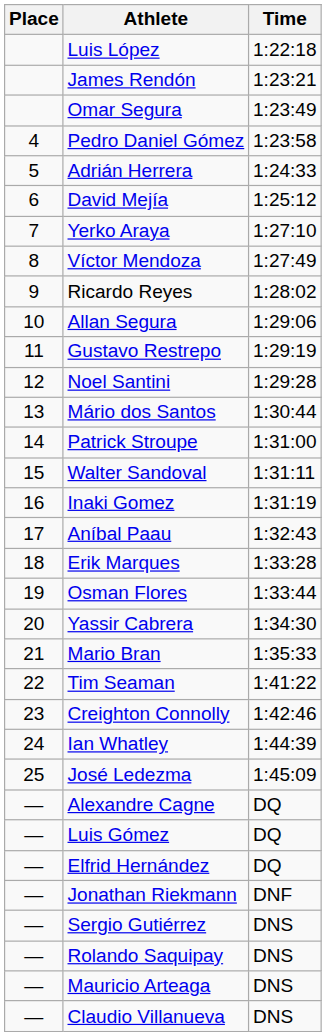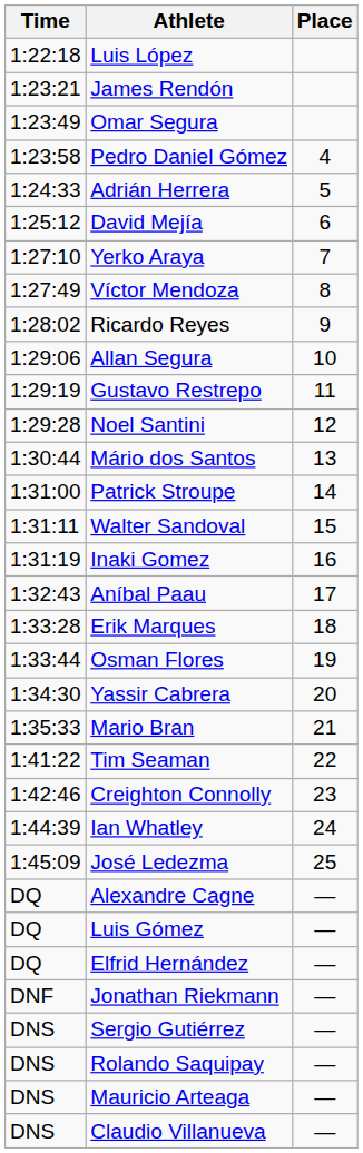columns swapped: Place <-> Time
